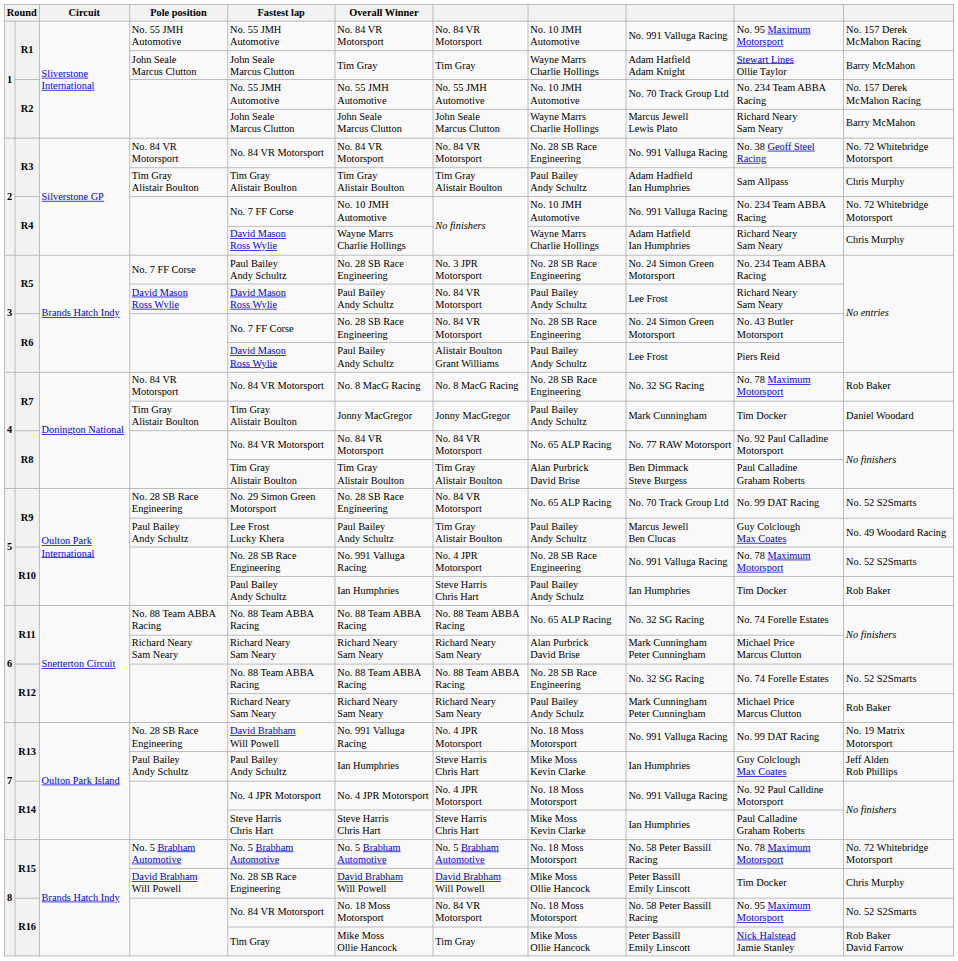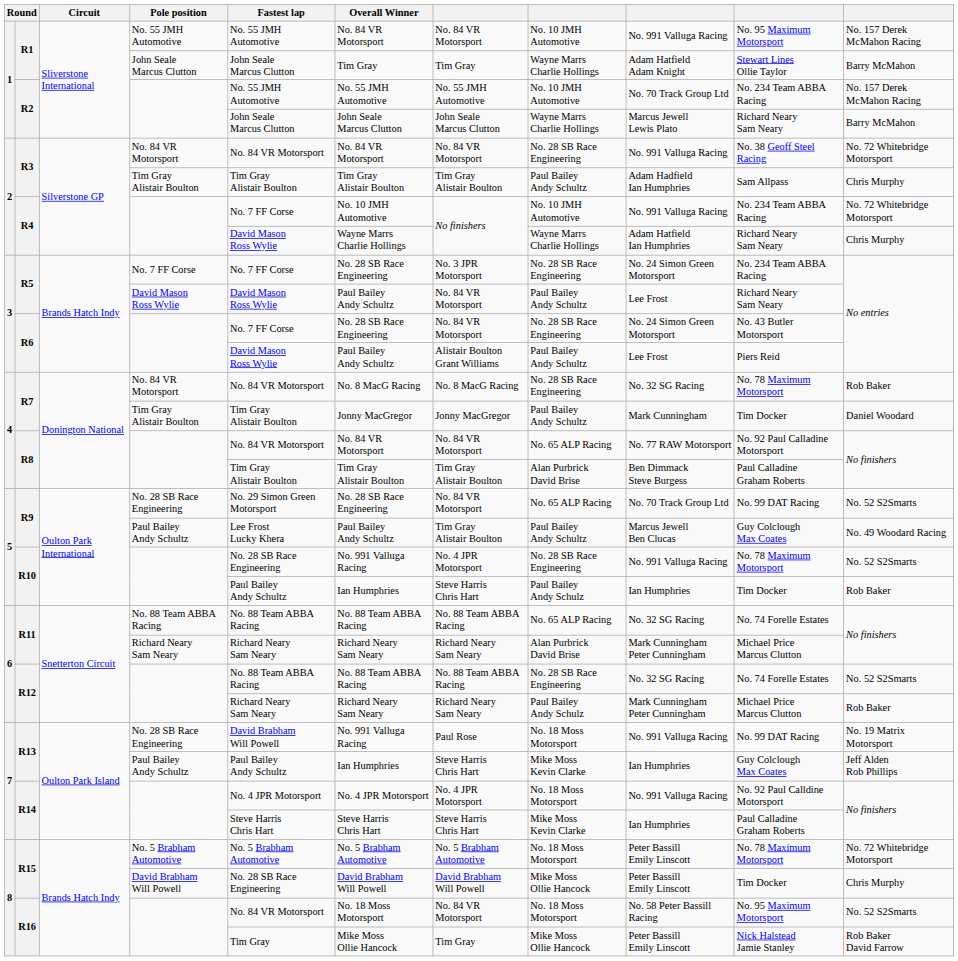R5 / No. 7 FF Corse | Fastest lap: Paul Bailey Andy Schultz -> No. 7 FF Corse
R13 / No. 28 SB Race Engineering | column 7: No. 4 JPR Motorsport -> Paul Rose
R15 / No. 5 Brabham Automotive | column 9: No. 58 Peter Bassill Racing -> Peter Bassill Emily Linscott
